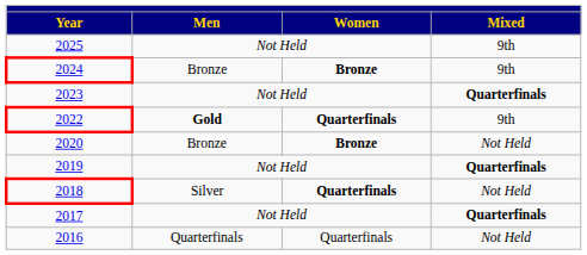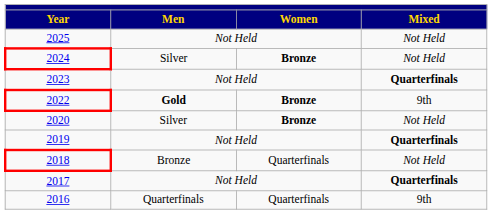2025 | Mixed: 9th -> Not Held
2024 | Men: Bronze -> Silver
2024 | Mixed: 9th -> Not Held
2022 | Women: Quarterfinals -> Bronze
2020 | Men: Bronze -> Silver
2018 | Men: Silver -> Bronze
2018 | Women: bold -> normal
2016 | Mixed: Not Held -> 9th
